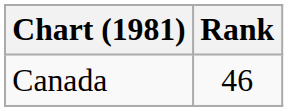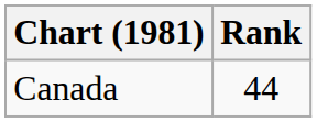Canada | Rank: 46 -> 44
